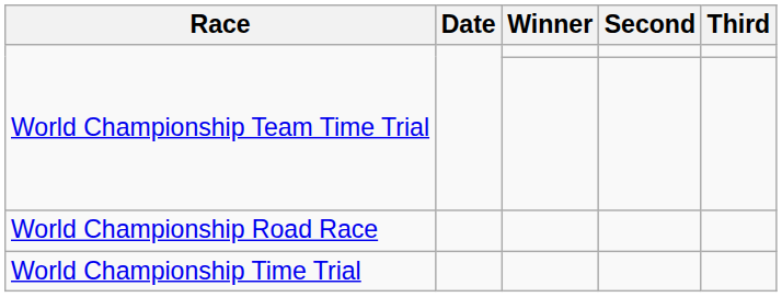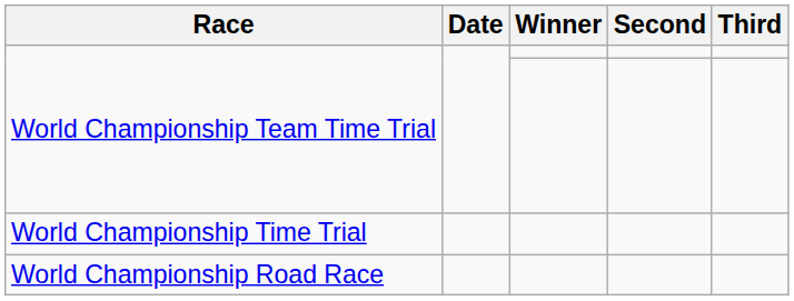rows swapped: World Championship Time Trial <-> World Championship Road Race
